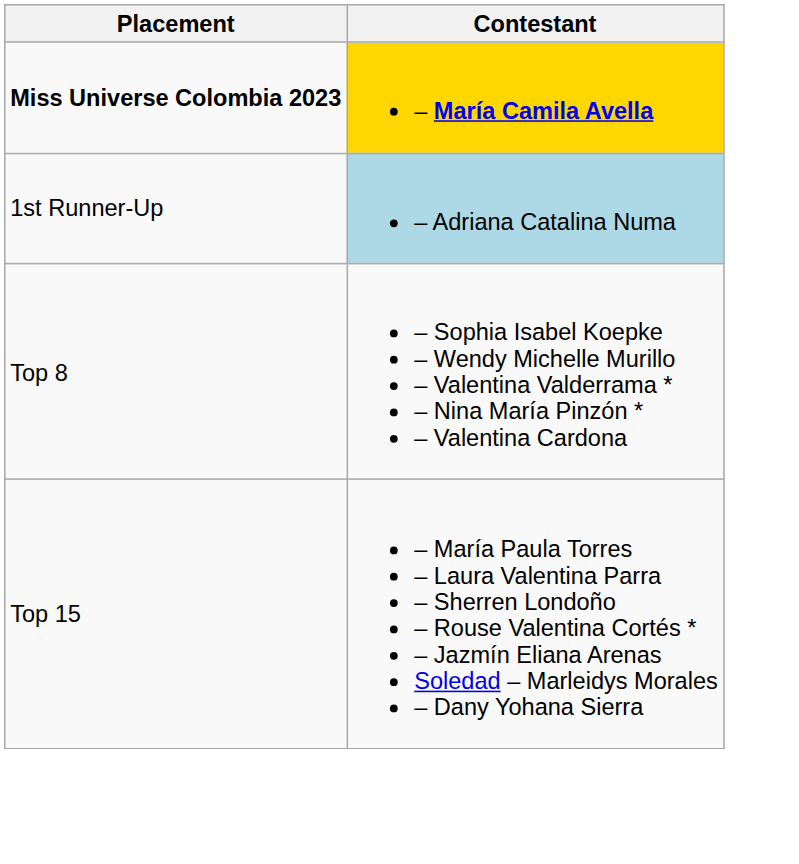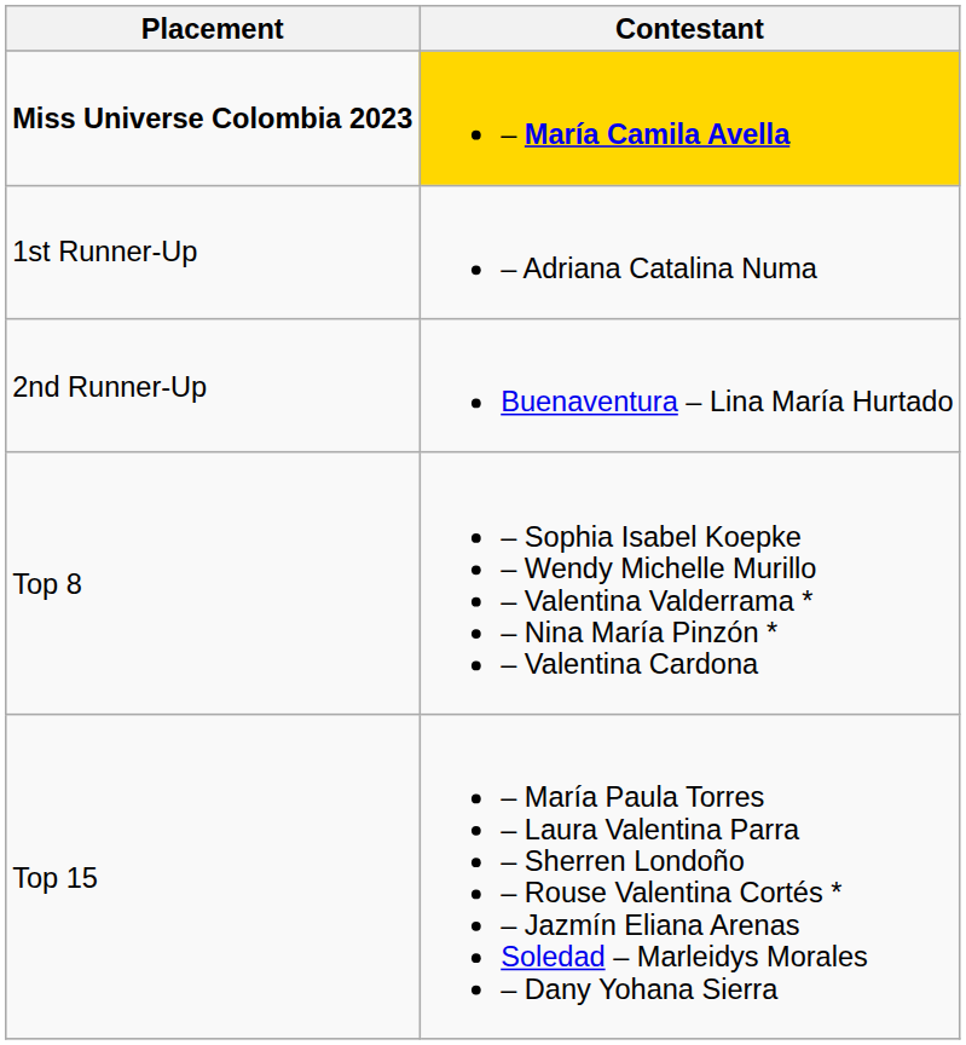1st Runner-Up | Contestant: lightblue background -> no background
+ row: 2nd Runner-Up | Buenaventura – Lina María Hurtado
